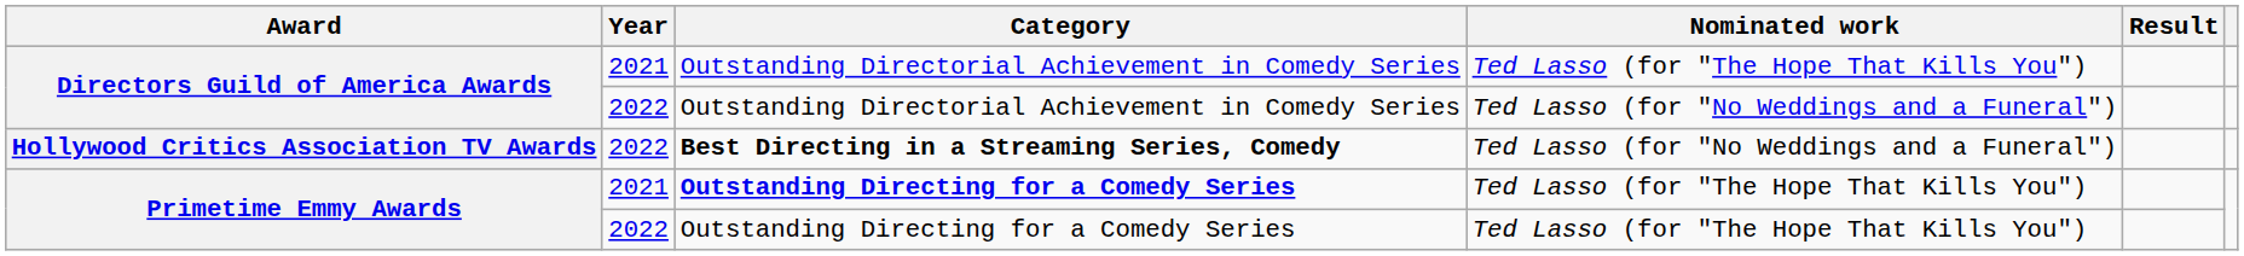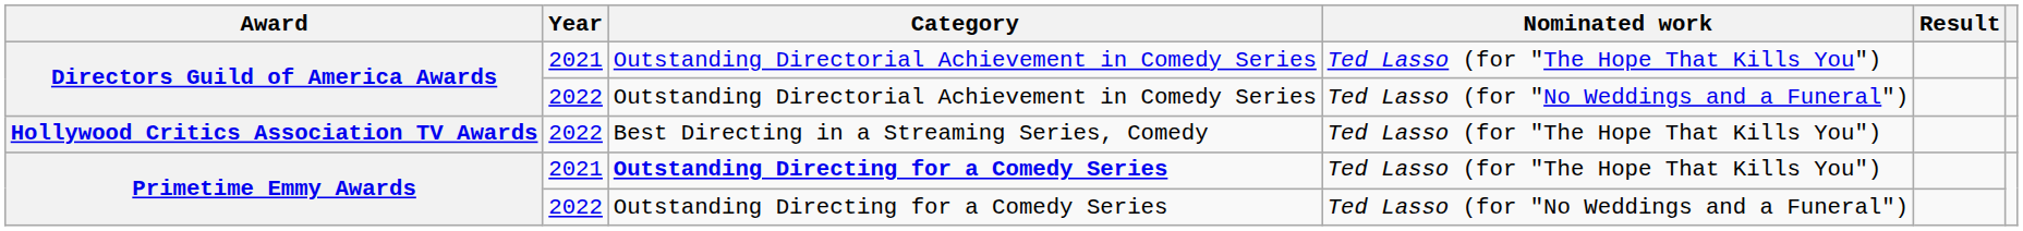Hollywood Critics Association TV Awards | Category: bold -> normal
Hollywood Critics Association TV Awards | Nominated work: Ted Lasso (for "No Weddings and a Funeral") -> Ted Lasso (for "The Hope That Kills You")
Primetime Emmy Awards / 2022 | Nominated work: Ted Lasso (for "The Hope That Kills You") -> Ted Lasso (for "No Weddings and a Funeral")
